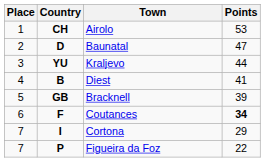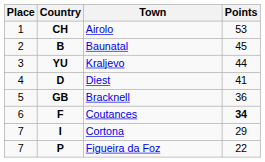Baunatal | Country: D -> B
Baunatal | Points: 47 -> 45
Diest | Country: B -> D
Bracknell | Points: 39 -> 36
